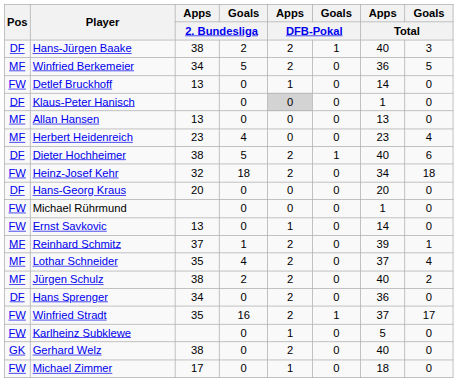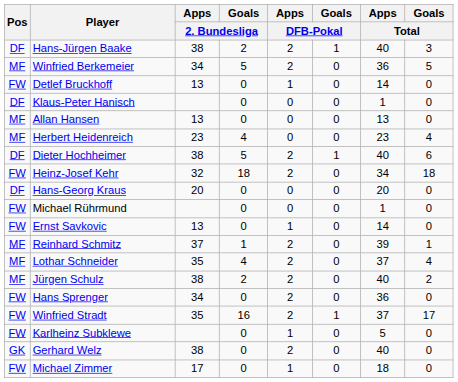Klaus-Peter Hanisch | Apps / DFB-Pokal: lightgrey background -> no background
Hans Sprenger | Pos: DF -> FW
